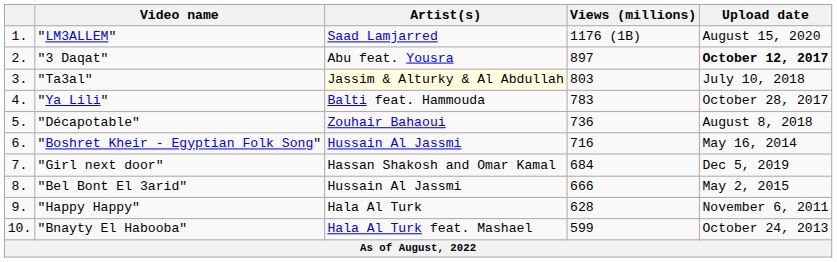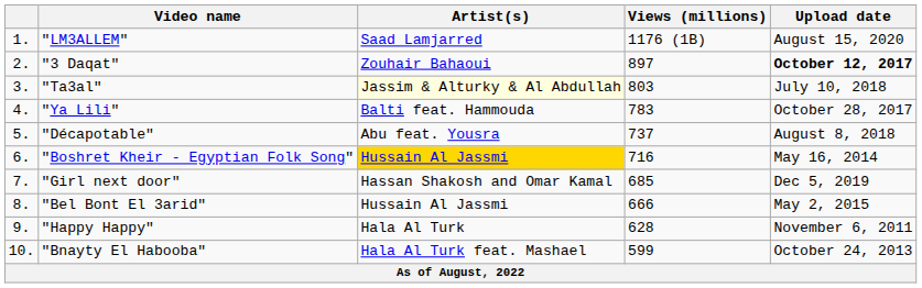"3 Daqat" | Artist(s): Abu feat. Yousra -> Zouhair Bahaoui
"Décapotable" | Artist(s): Zouhair Bahaoui -> Abu feat. Yousra
"Décapotable" | Views (millions): 736 -> 737
"Boshret Kheir - Egyptian Folk Song" | Artist(s): no background -> gold background
"Girl next door" | Views (millions): 684 -> 685
